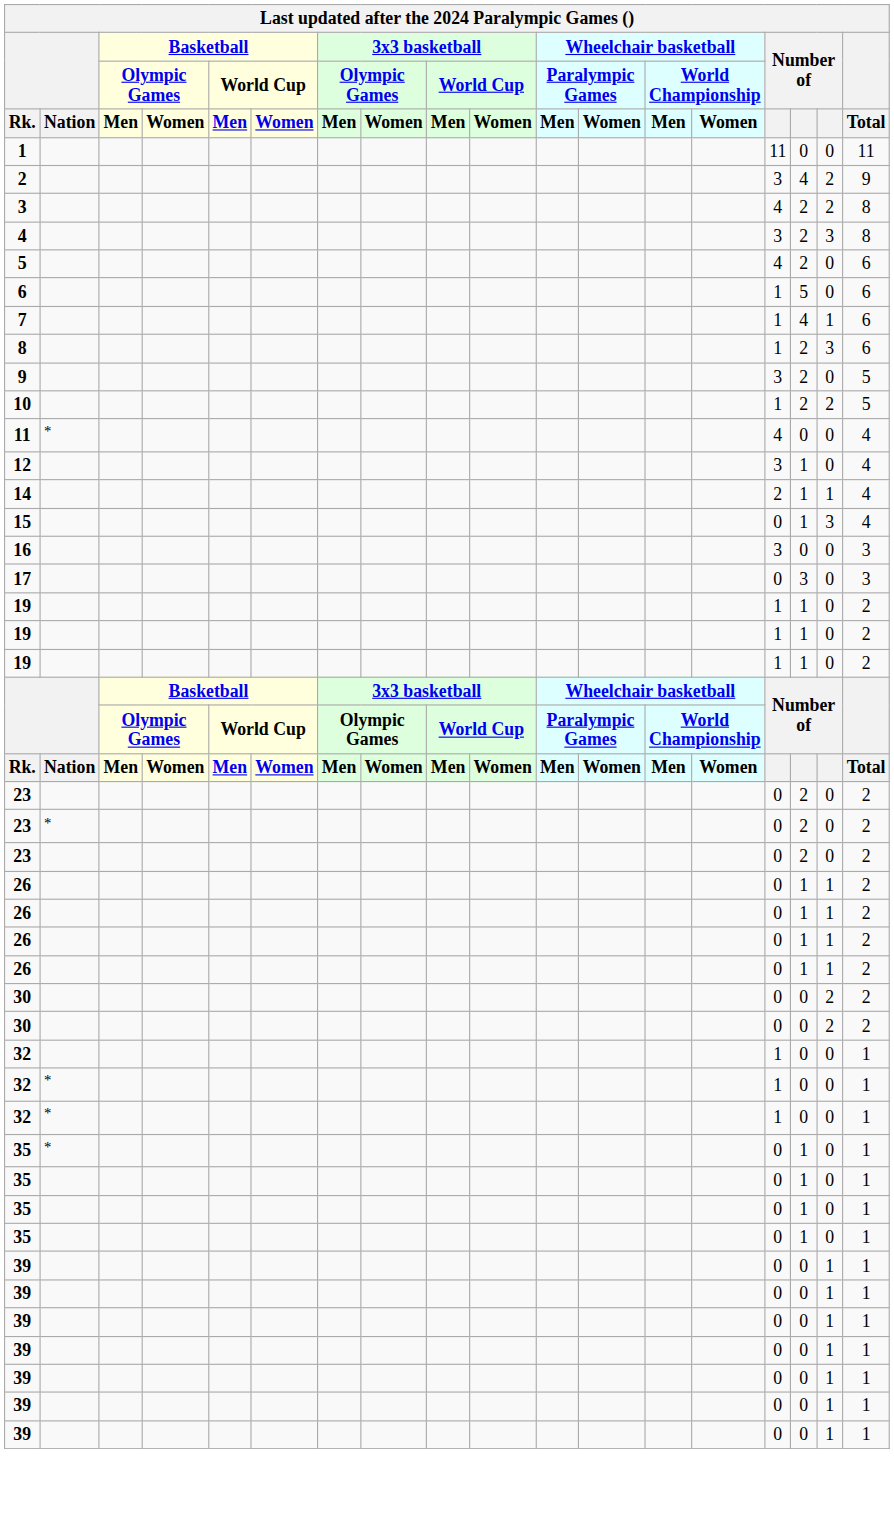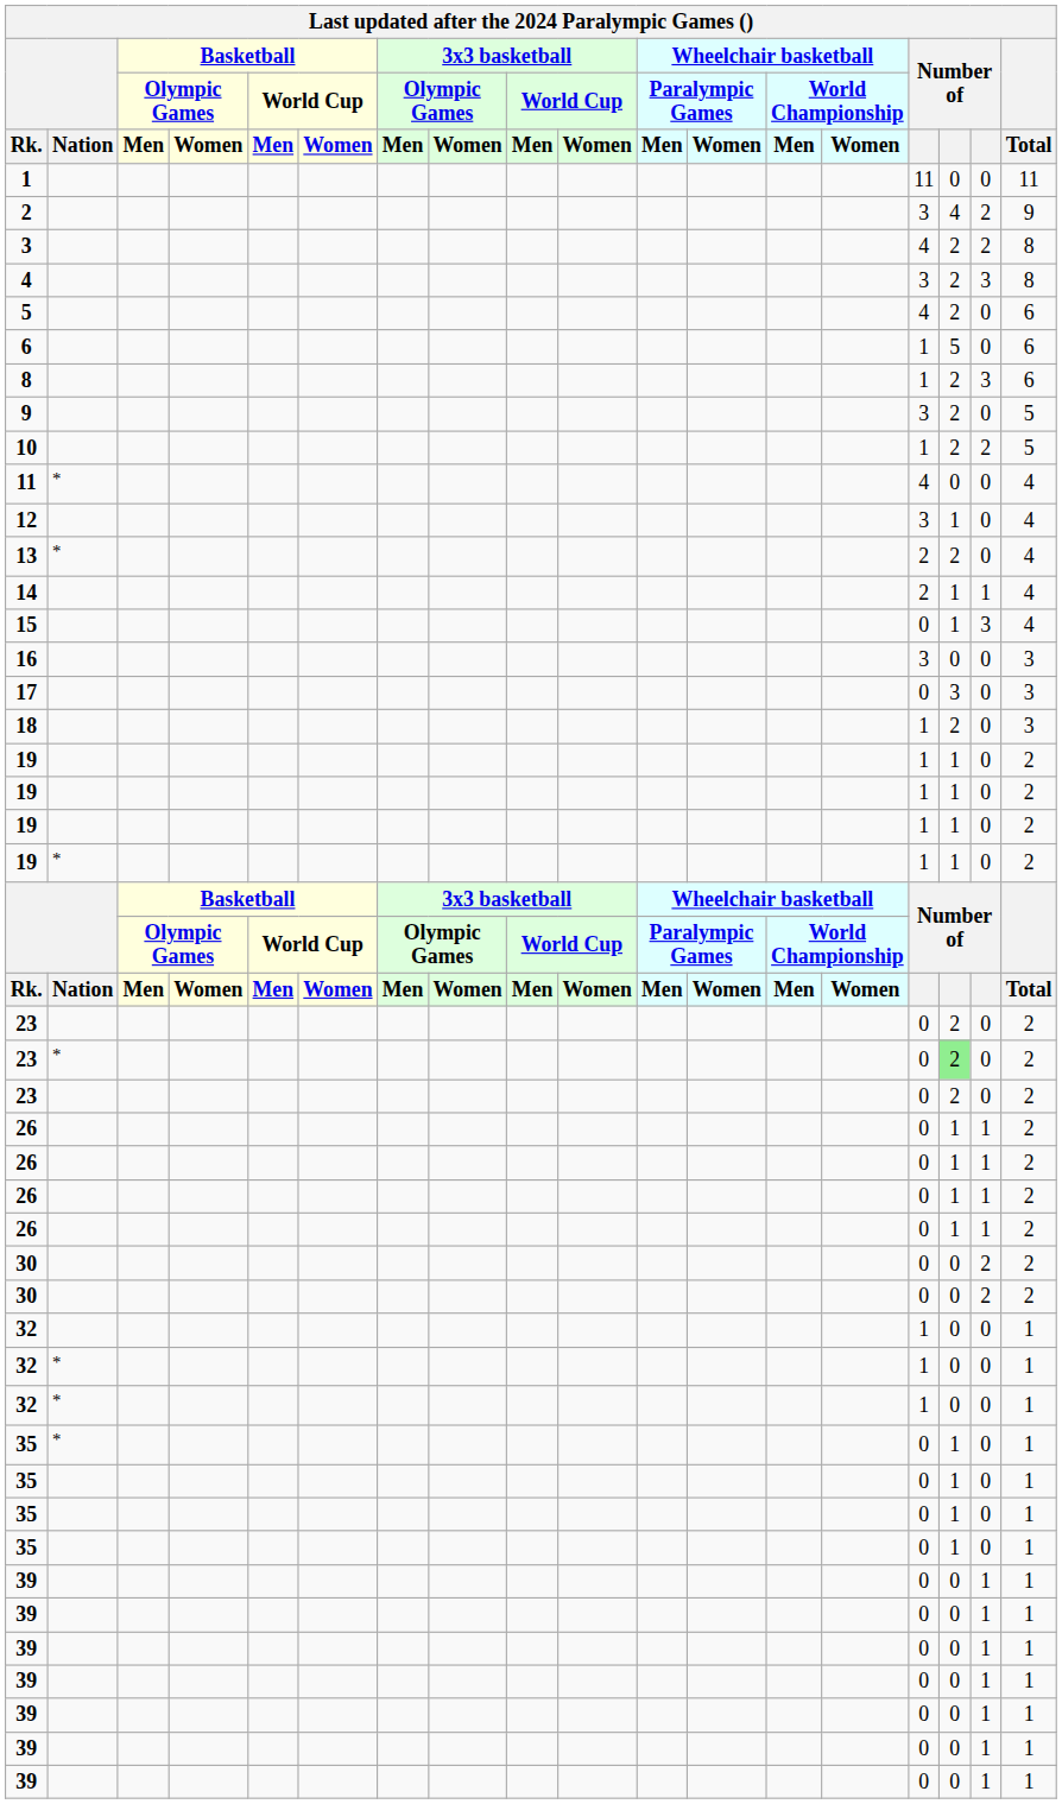- row: 7 | 1 | 4 | 1 | 6
+ row: 13 | * | 2 | 2 | 0 | 4
+ row: 18 | 1 | 2 | 0 | 3
+ row: 19 | * | 1 | 1 | 0 | 2
23 / * | column 16: no background -> lightgreen background
